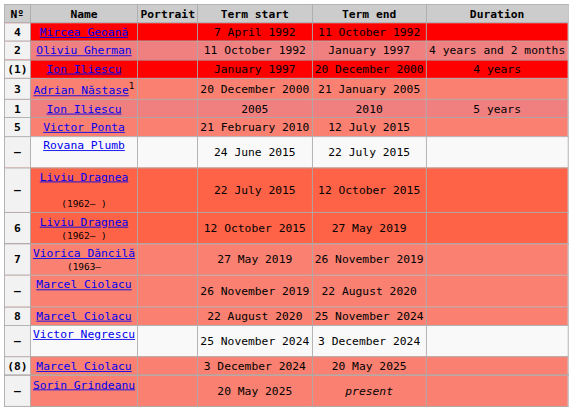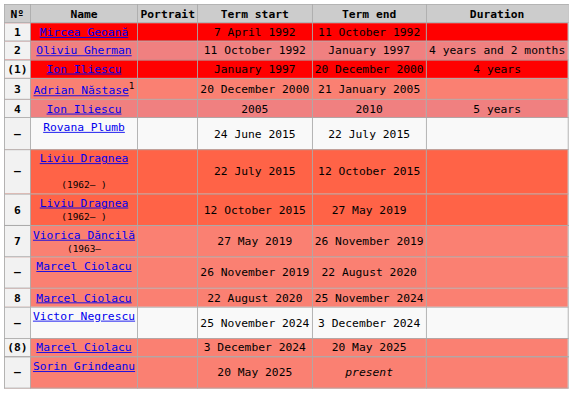7 April 1992 | Nº: 4 -> 1
2005 | Nº: 1 -> 4
- row: 5 | Victor Ponta | 21 February 2010 | 12 July 2015
